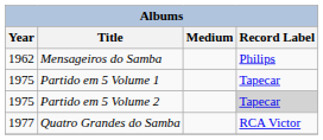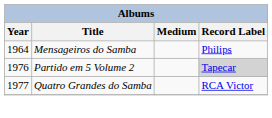Mensageiros do Samba | Year: 1962 -> 1964
- row: 1975 | Partido em 5 Volume 1 | Tapecar
Partido em 5 Volume 2 | Year: 1975 -> 1976
